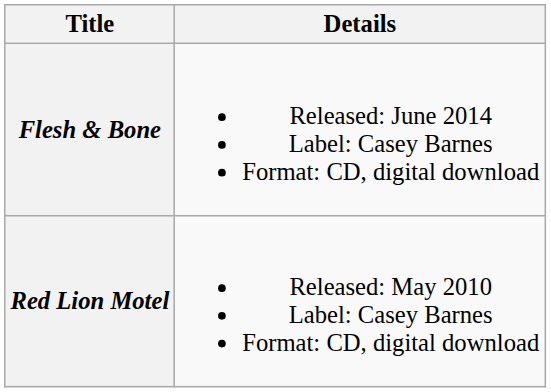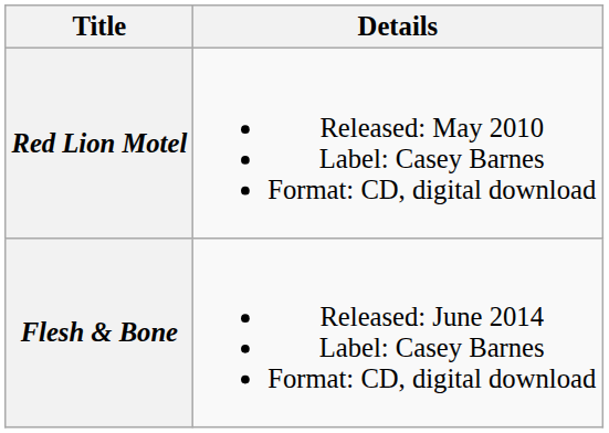rows swapped: Red Lion Motel <-> Flesh & Bone
